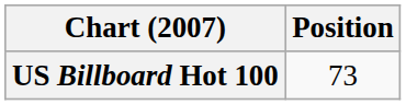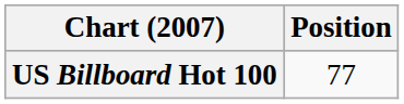US Billboard Hot 100 | Position: 73 -> 77
